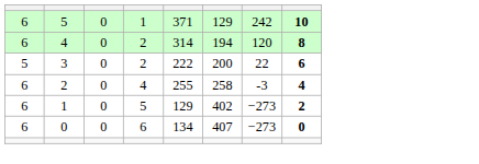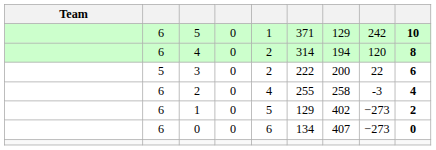+ column: Team
